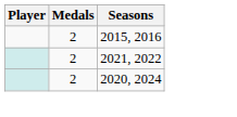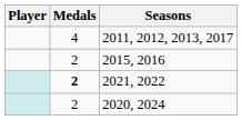+ row: 4 | 2011, 2012, 2013, 2017
2021, 2022 | Medals: normal -> bold
